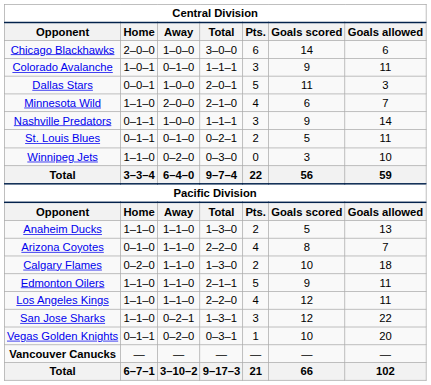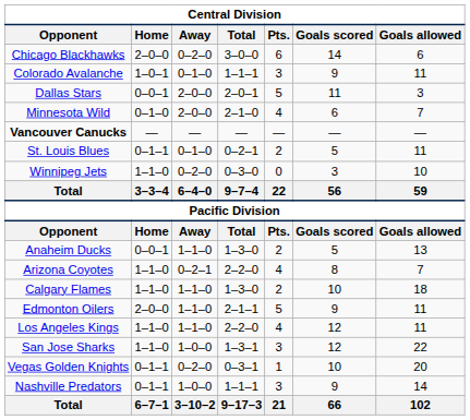Chicago Blackhawks | Away: 1–0–0 -> 0–2–0
Dallas Stars | Away: 1–0–0 -> 2–0–0
Minnesota Wild | Home: 1–1–0 -> 0–1–0
rows swapped: Nashville Predators <-> Vancouver Canucks
Anaheim Ducks | Home: 1–1–0 -> 0–0–1
Arizona Coyotes | Home: 0–1–0 -> 1–1–0
Arizona Coyotes | Away: 1–1–0 -> 0–2–1
Calgary Flames | Home: 0–2–0 -> 1–1–0
Edmonton Oilers | Home: 1–1–0 -> 2–0–0
San Jose Sharks | Away: 0–2–1 -> 1–0–0
